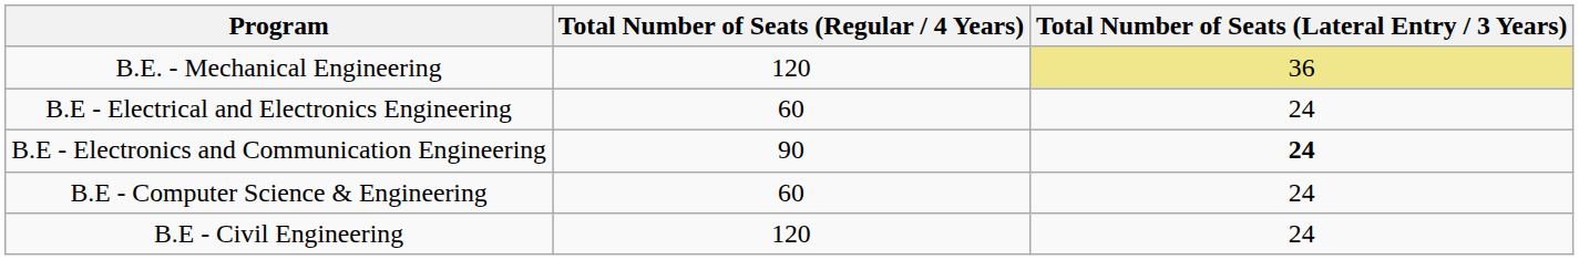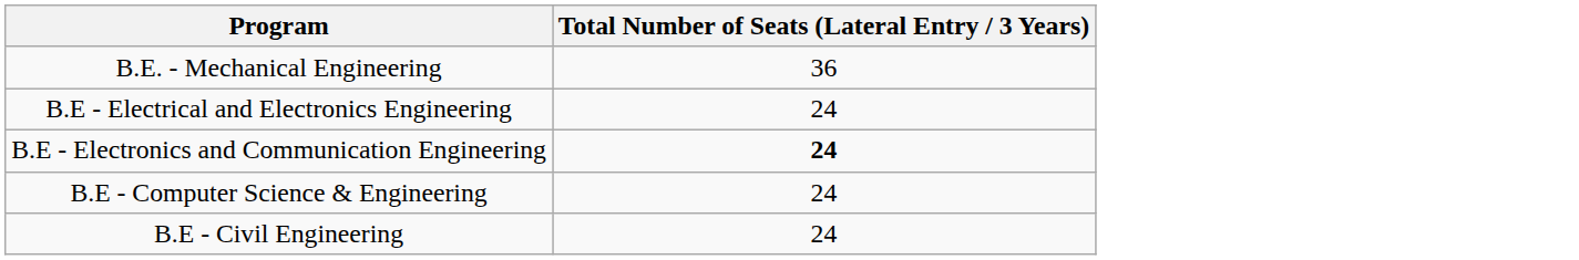- column: Total Number of Seats (Regular / 4 Years) | 120 | 60 | 90 | 60 | 120
B.E. - Mechanical Engineering | Total Number of Seats (Lateral Entry / 3 Years): khaki background -> no background
